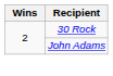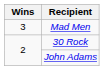+ row: 3 | Mad Men
